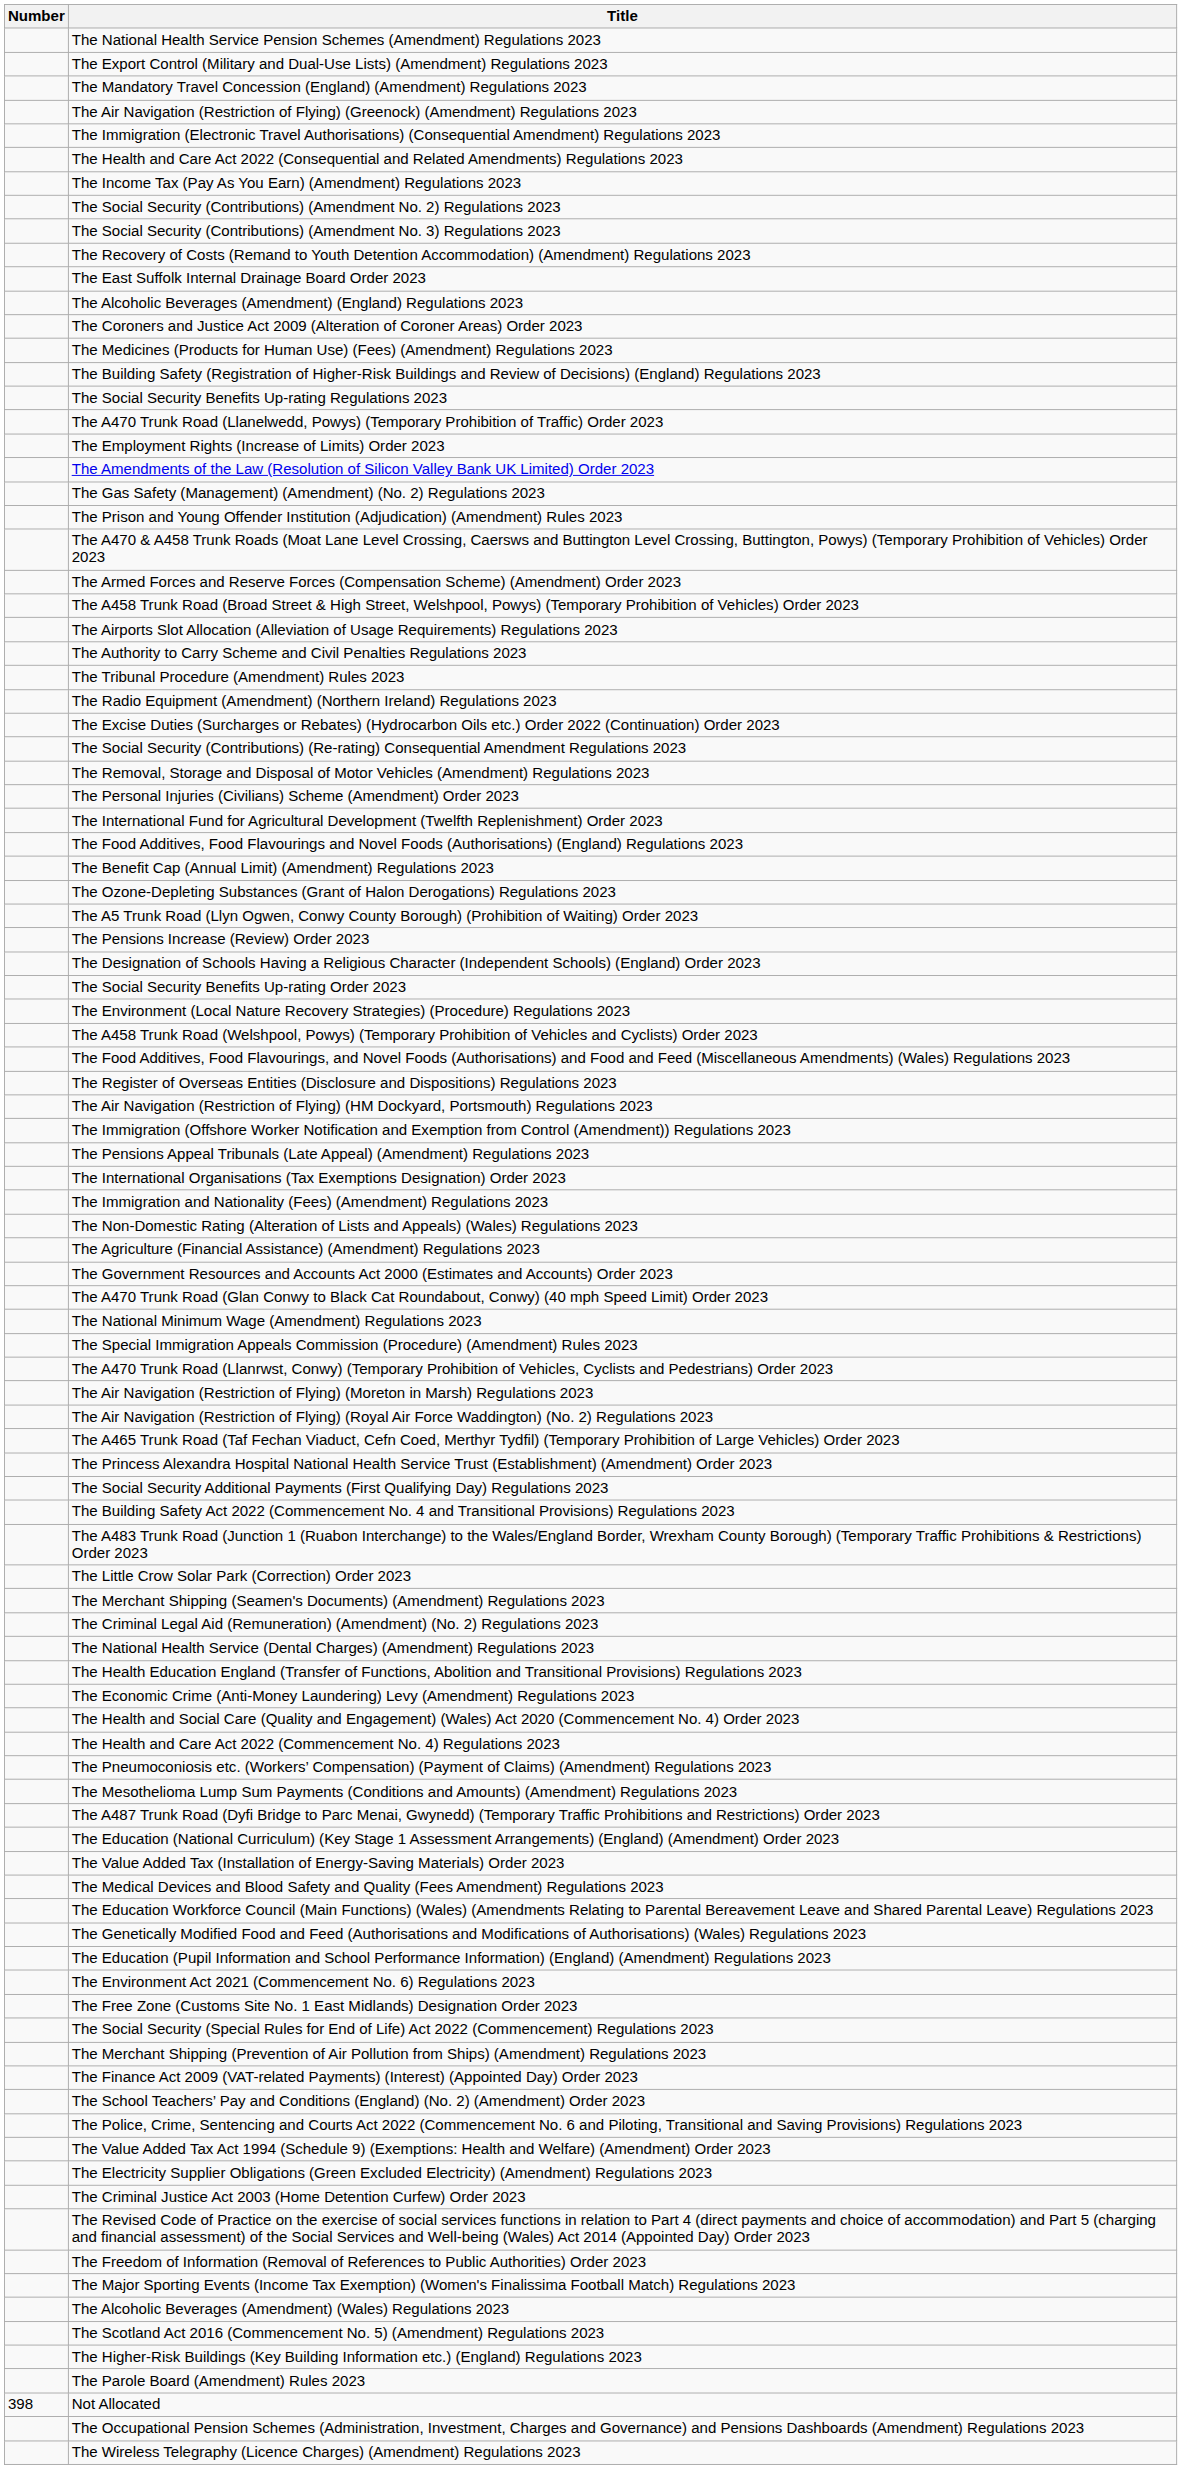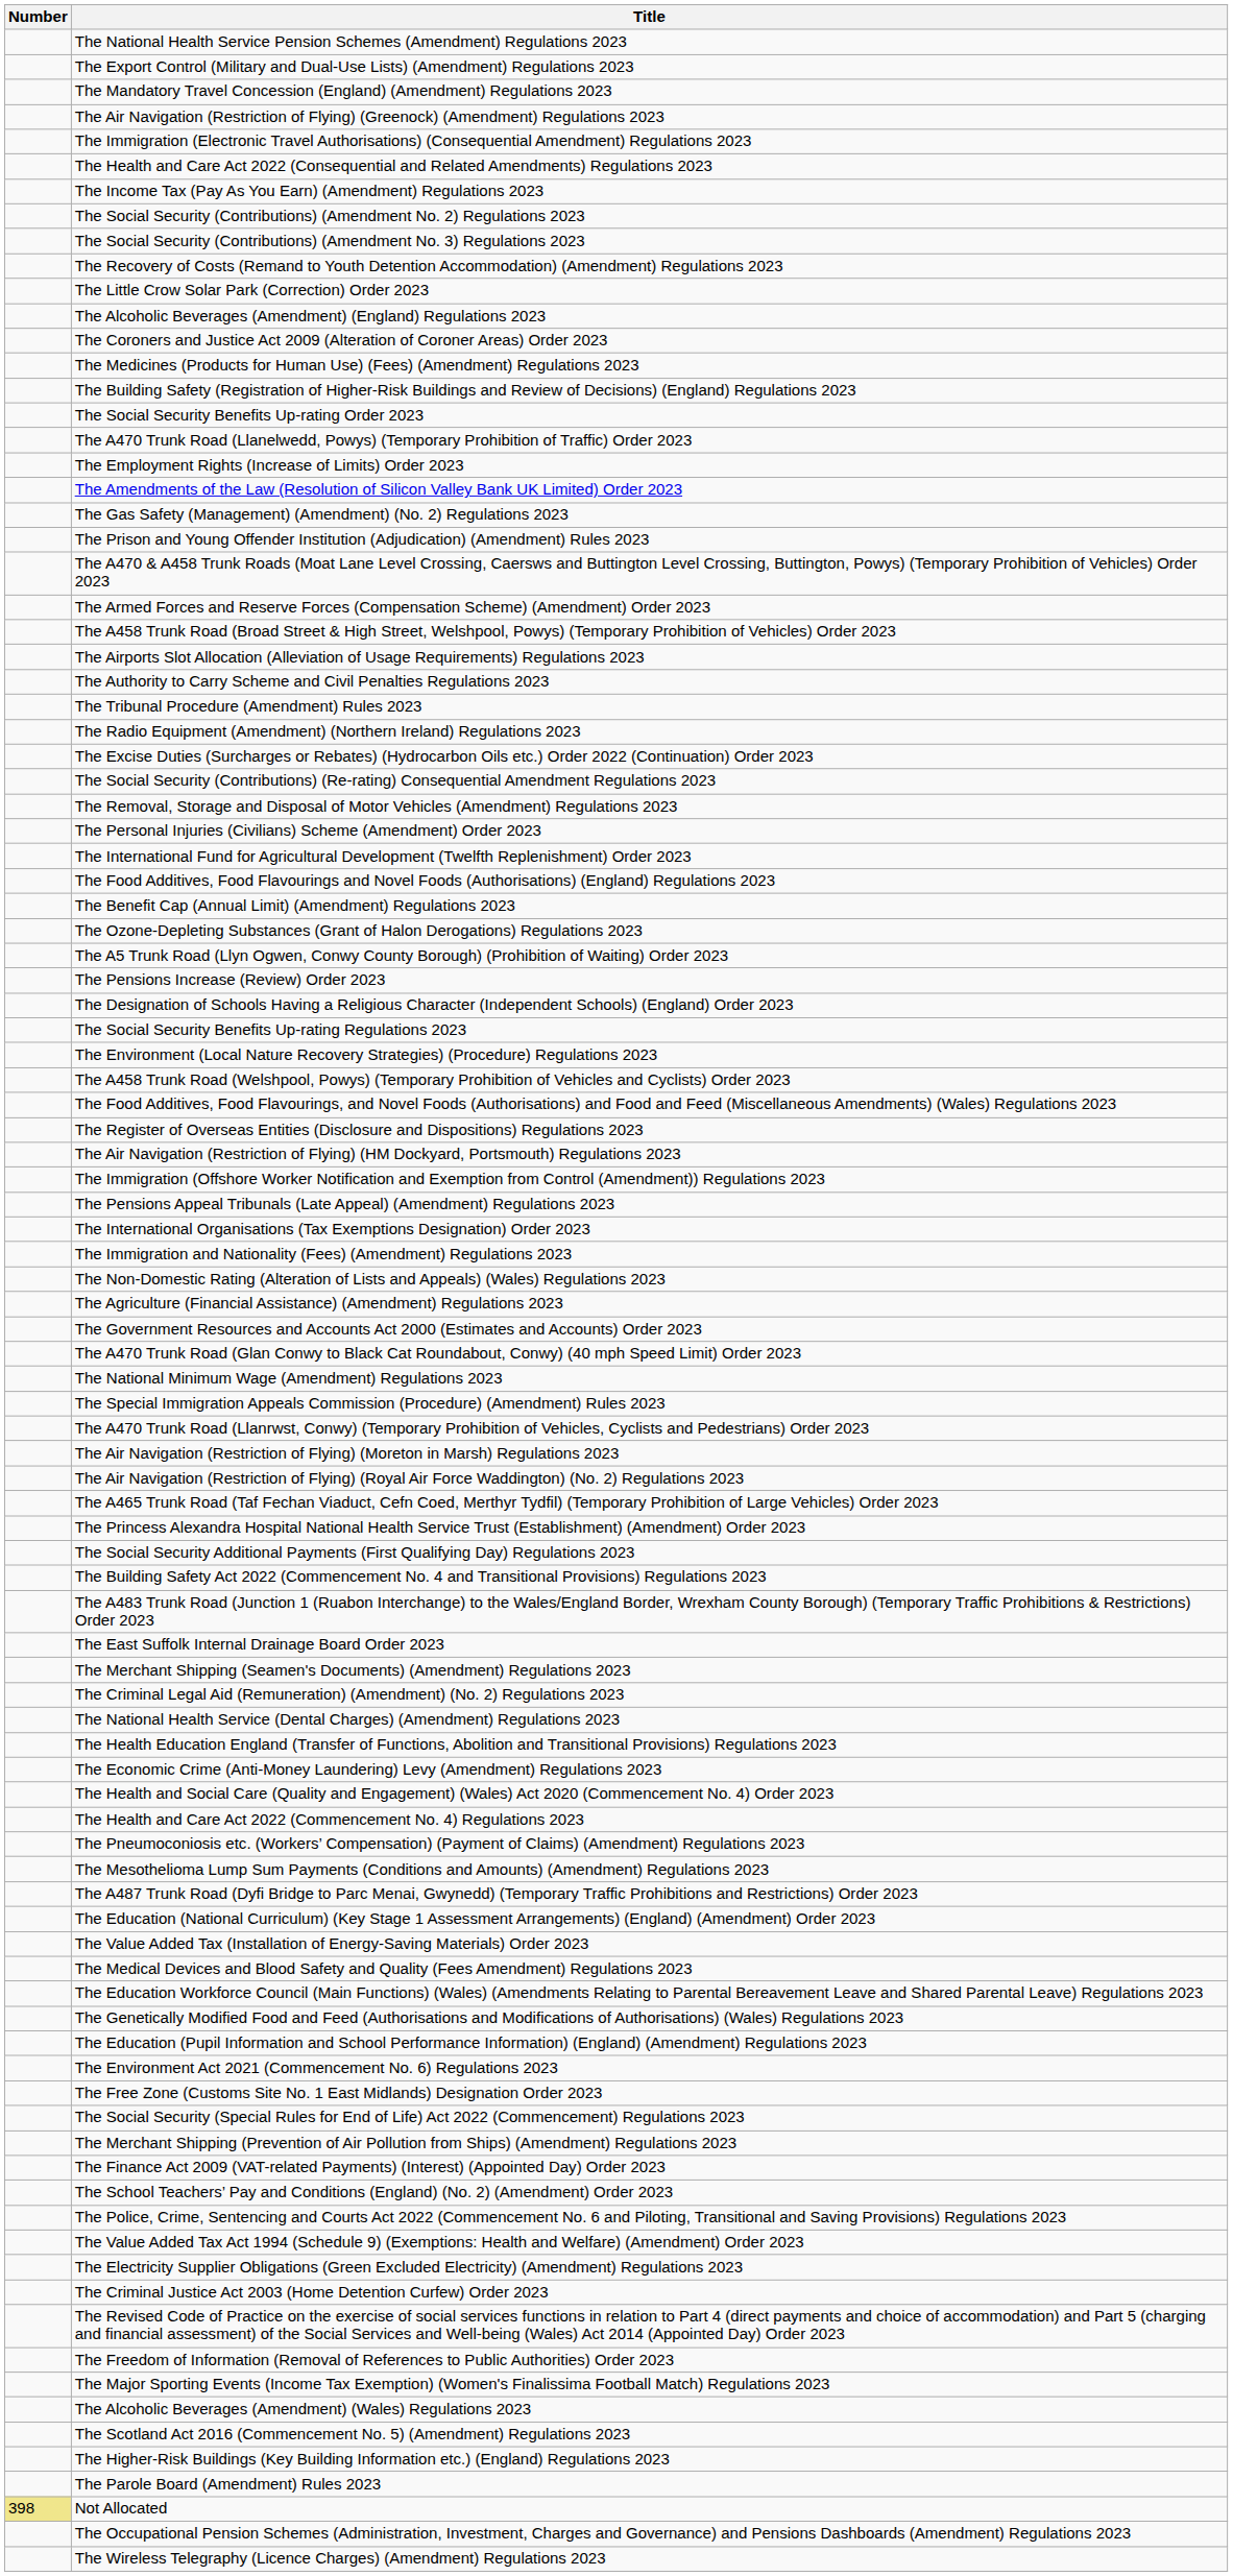rows swapped: The Little Crow Solar Park (Correction) Order 2023 <-> The East Suffolk Internal Drainage Board Order 2023
rows swapped: The Social Security Benefits Up-rating Order 2023 <-> The Social Security Benefits Up-rating Regulations 2023
Not Allocated | Number: no background -> khaki background
